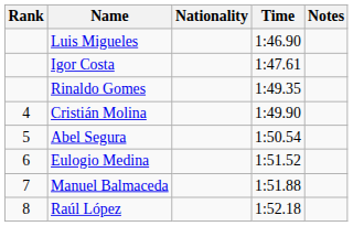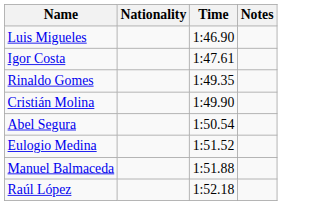- column: Rank | 4 | 5 | 6 | 7 | 8
